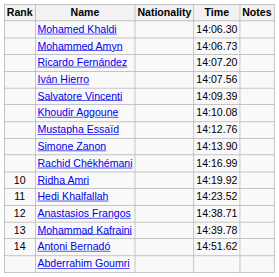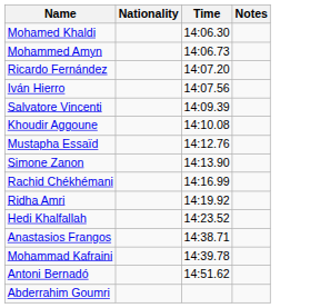- column: Rank | 10 | 11 | 12 | 13 | 14
